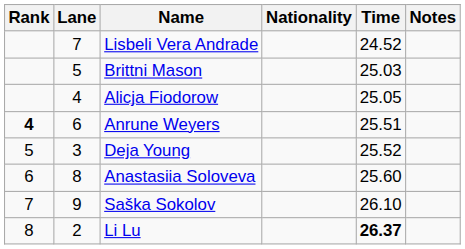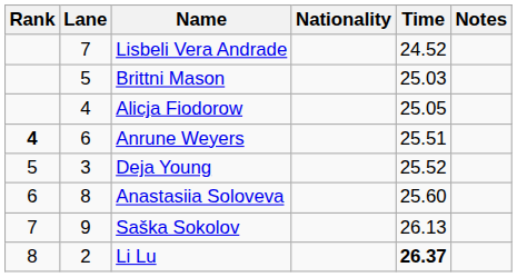Saška Sokolov | Time: 26.10 -> 26.13
